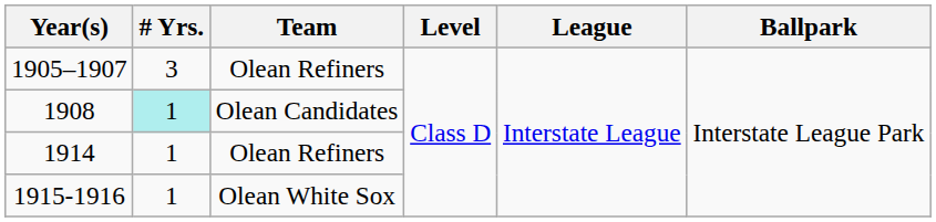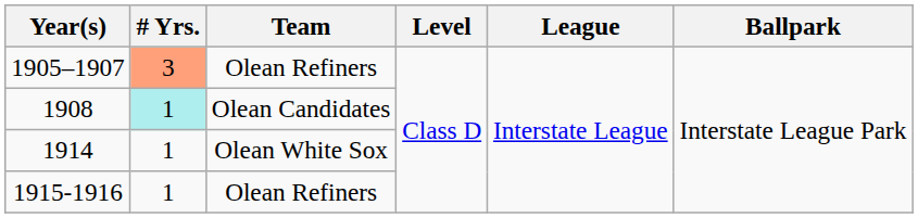1905–1907 | # Yrs.: no background -> lightsalmon background
1914 | Team: Olean Refiners -> Olean White Sox
1915-1916 | Team: Olean White Sox -> Olean Refiners
